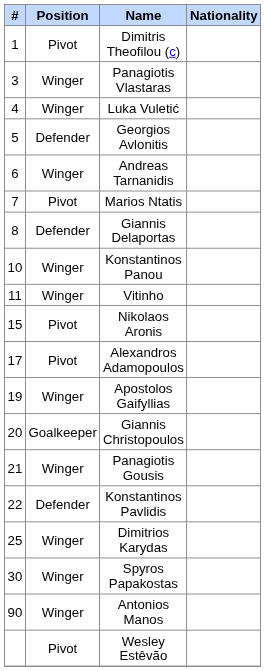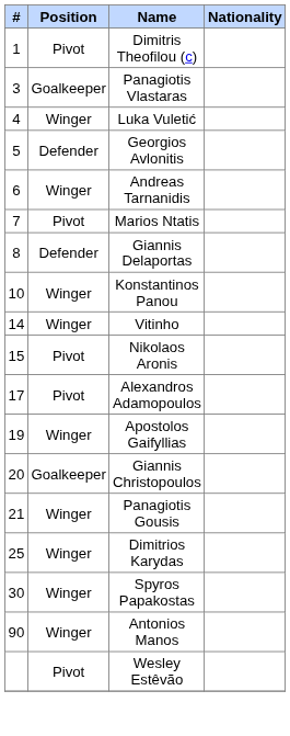Panagiotis Vlastaras | Position: Winger -> Goalkeeper
Vitinho | #: 11 -> 14
- row: 22 | Defender | Konstantinos Pavlidis
